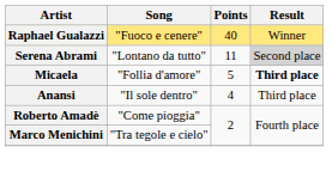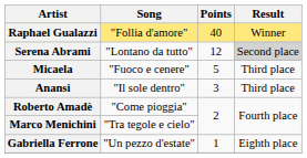Raphael Gualazzi | Song: "Fuoco e cenere" -> "Follia d'amore"
Serena Abrami | Points: 11 -> 12
Micaela | Song: "Follia d'amore" -> "Fuoco e cenere"
Micaela | Result: bold -> normal
Anansi | Points: 4 -> 3
+ row: Gabriella Ferrone | "Un pezzo d'estate" | 1 | Eighth place
